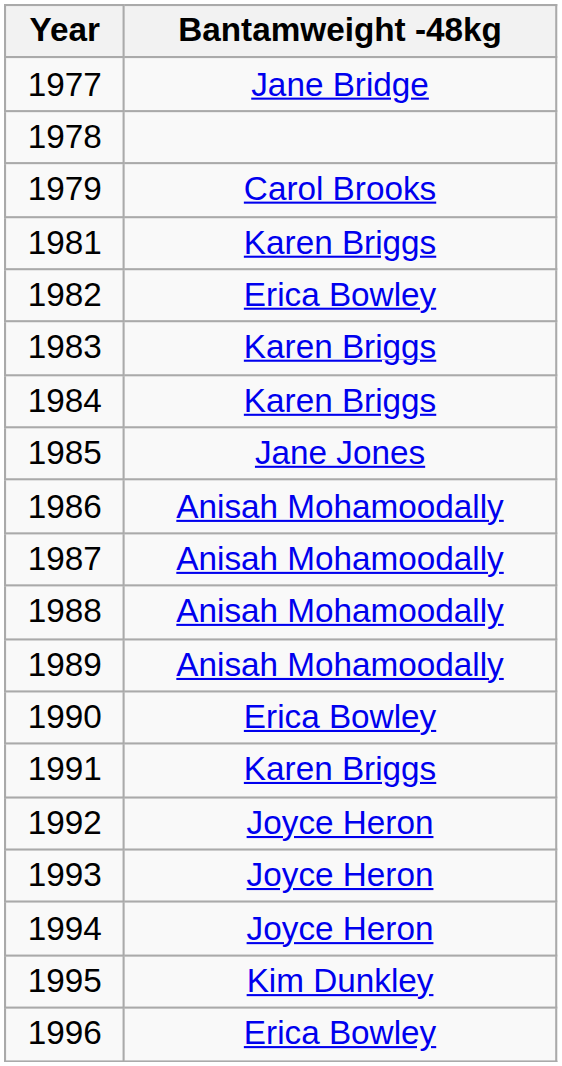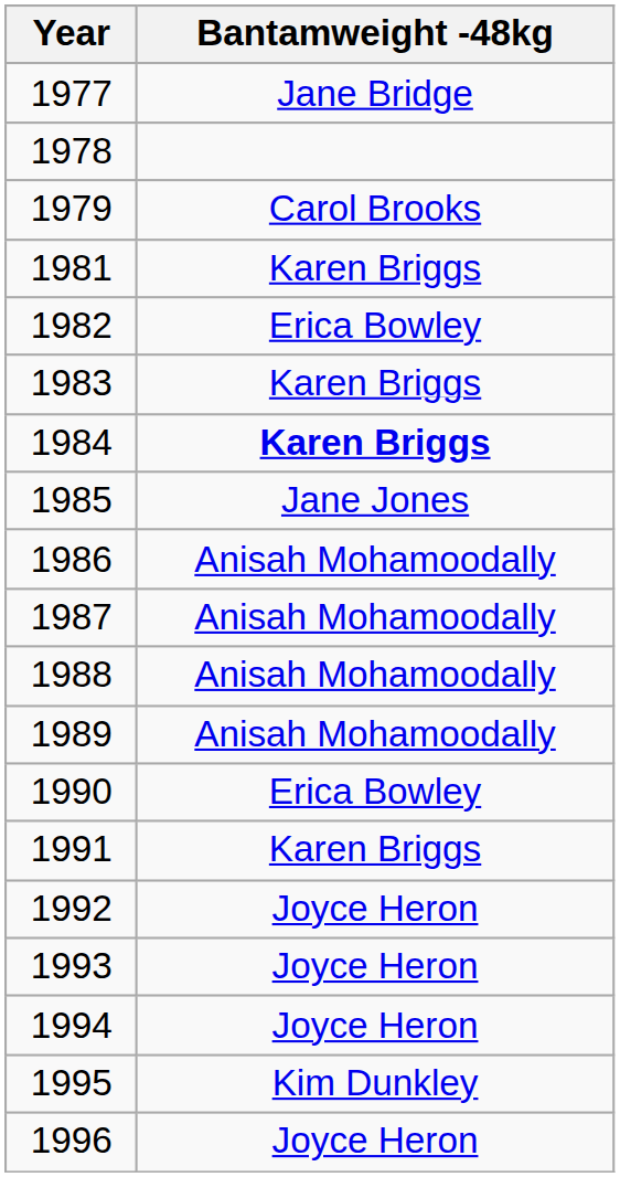1984 | Bantamweight -48kg: normal -> bold
1996 | Bantamweight -48kg: Erica Bowley -> Joyce Heron
